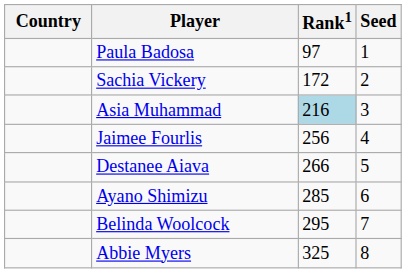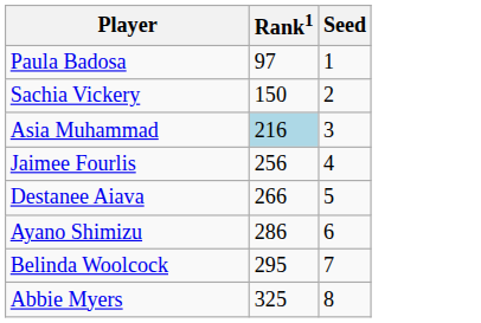- column: Country
Sachia Vickery | Rank1: 172 -> 150
Ayano Shimizu | Rank1: 285 -> 286
